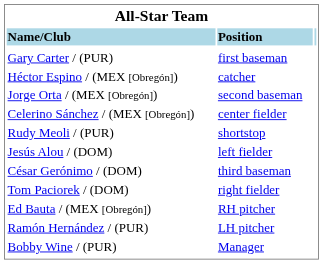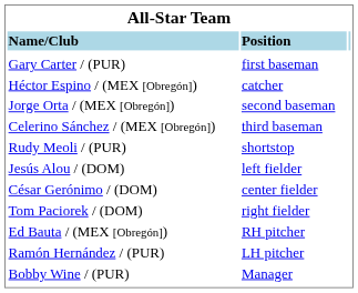Celerino Sánchez / (MEX [Obregón]) | column 2: center fielder -> third baseman
César Gerónimo / (DOM) | column 2: third baseman -> center fielder
